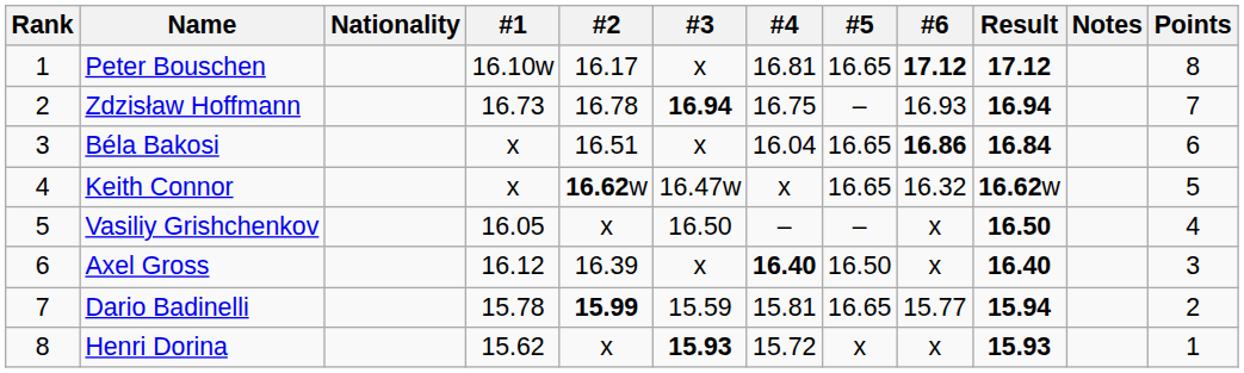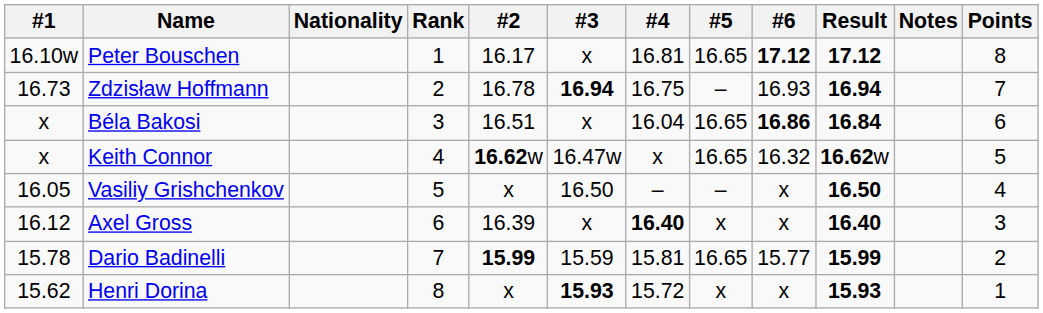columns swapped: Rank <-> #1
Axel Gross | #5: 16.50 -> x
Dario Badinelli | Result: 15.94 -> 15.99
